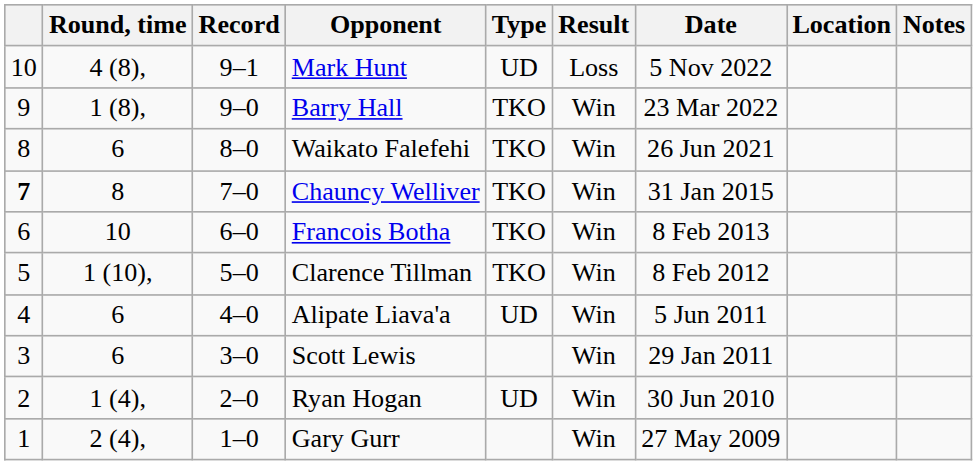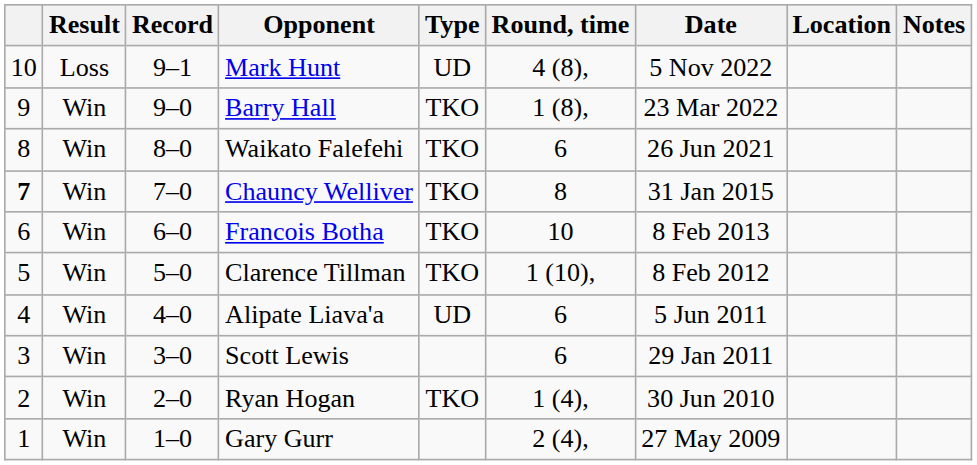columns swapped: Result <-> Round, time
Ryan Hogan | Type: UD -> TKO
